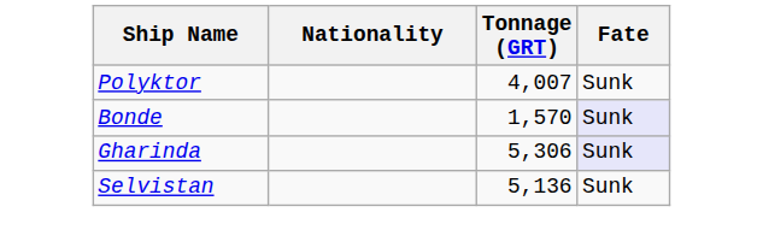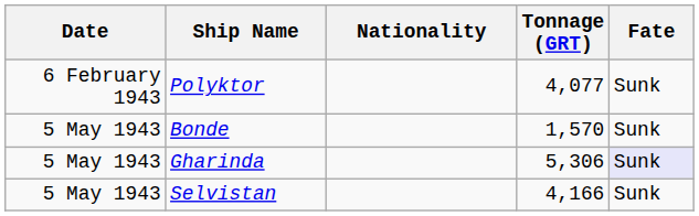+ column: Date | 6 February 1943 | 5 May 1943 | 5 May 1943 | 5 May 1943
Polyktor | Tonnage (GRT): 4,007 -> 4,077
Bonde | Fate: lavender background -> no background
Selvistan | Tonnage (GRT): 5,136 -> 4,166
